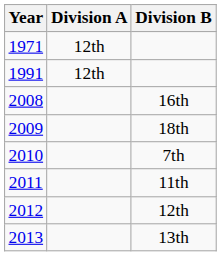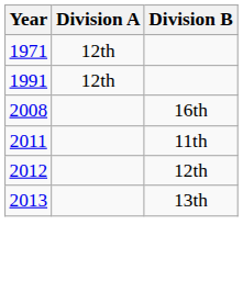- row: 2009 | 18th
- row: 2010 | 7th
